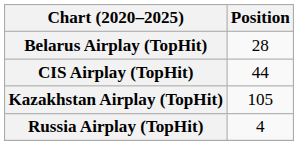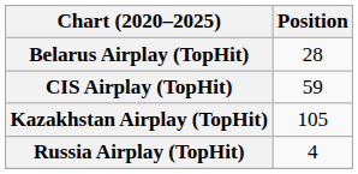CIS Airplay (TopHit) | Position: 44 -> 59
